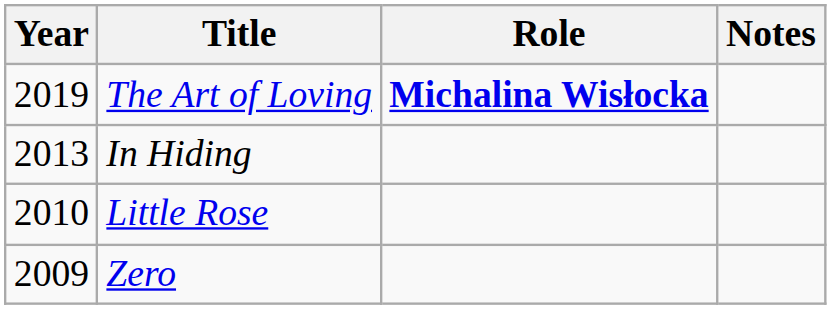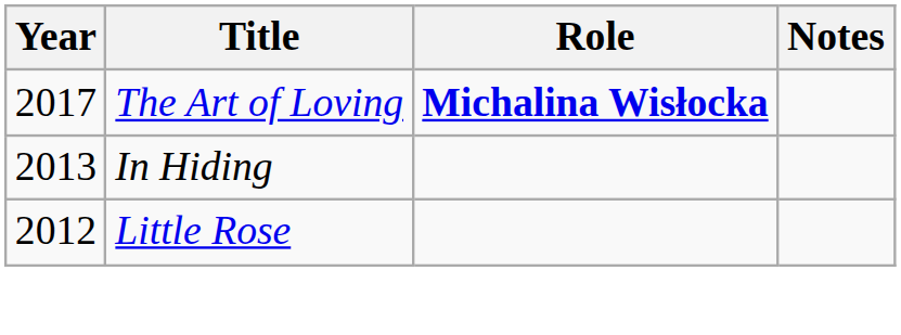The Art of Loving | Year: 2019 -> 2017
Little Rose | Year: 2010 -> 2012
- row: 2009 | Zero
